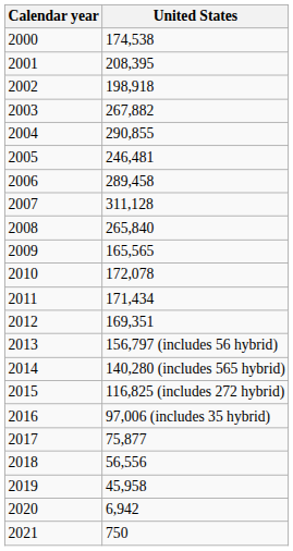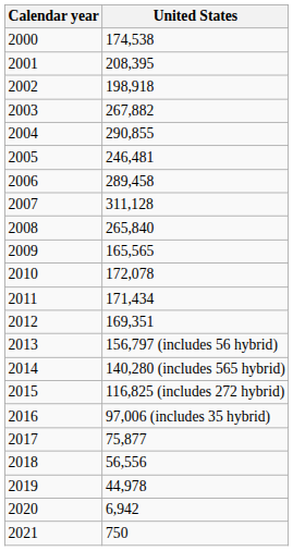2019 | United States: 45,958 -> 44,978
